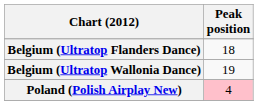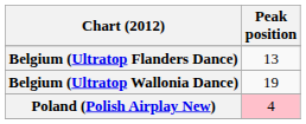Belgium (Ultratop Flanders Dance) | Peak position: 18 -> 13
